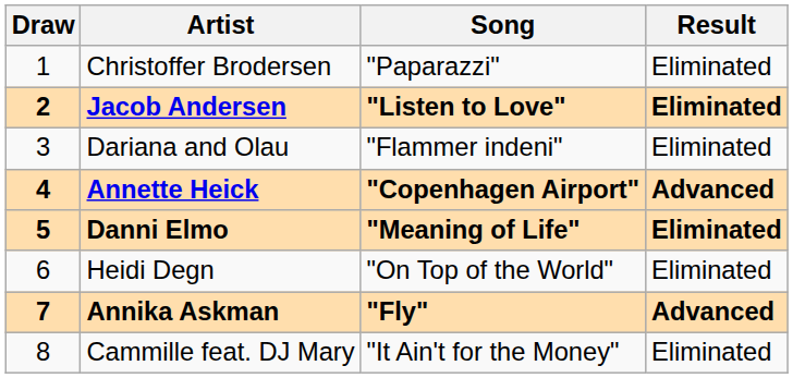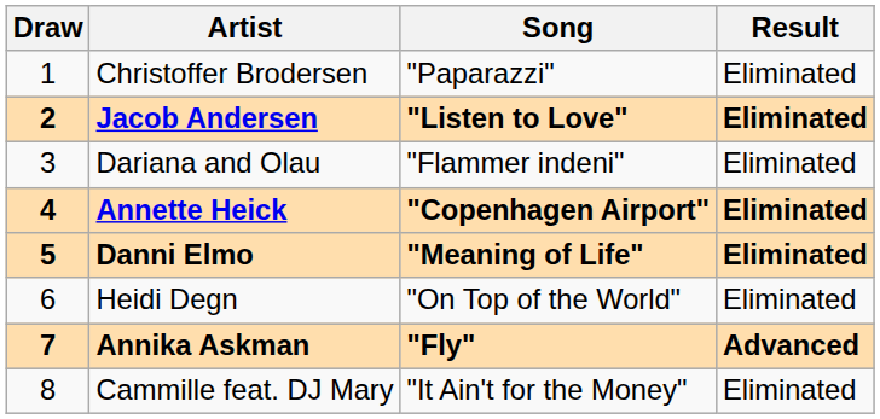Annette Heick | Result: Advanced -> Eliminated
